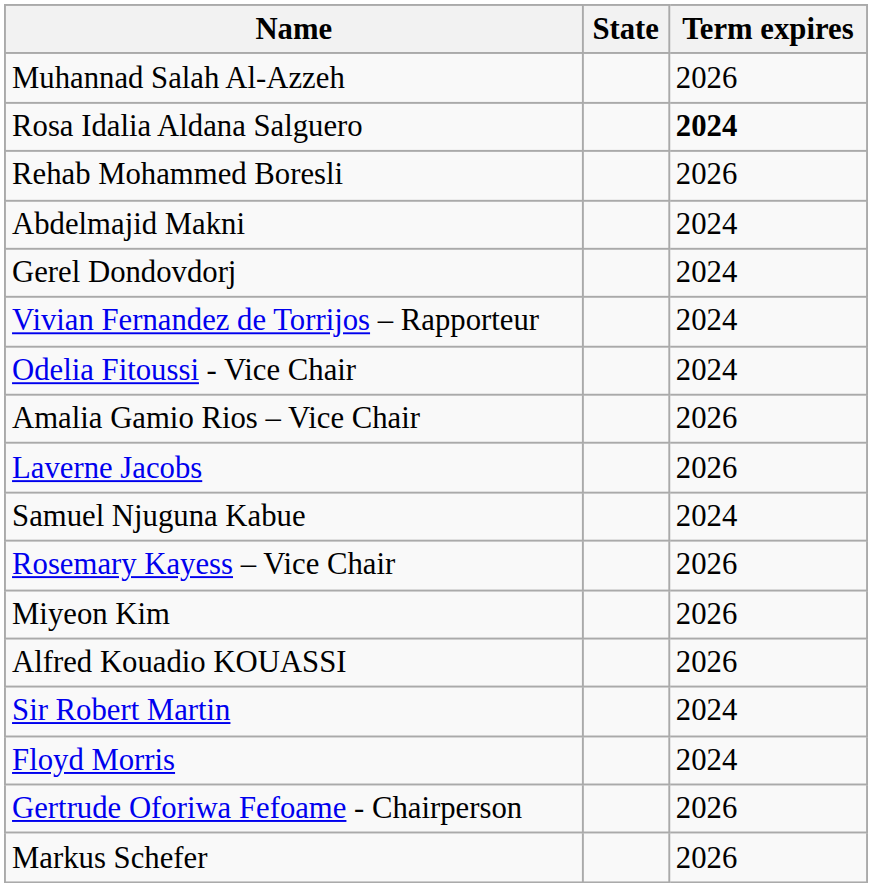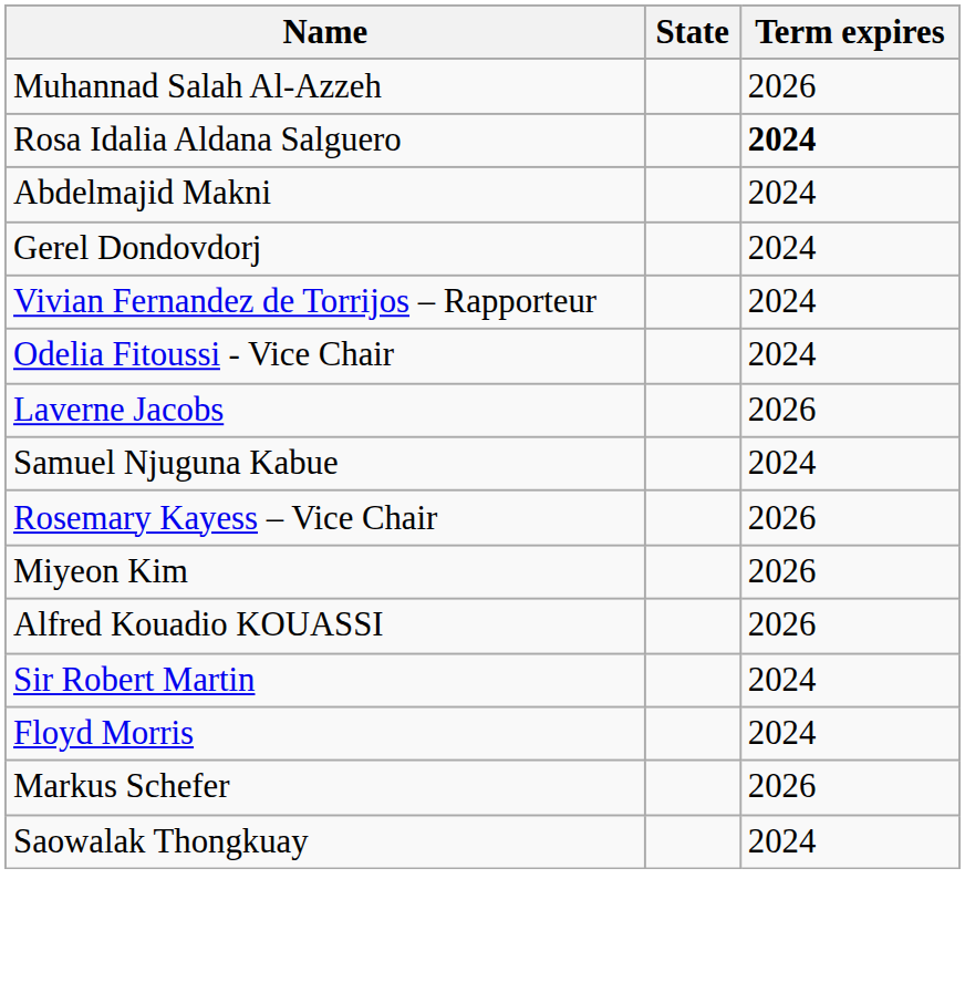- row: Rehab Mohammed Boresli | 2026
- row: Amalia Gamio Rios – Vice Chair | 2026
- row: Gertrude Oforiwa Fefoame - Chairperson | 2026
+ row: Saowalak Thongkuay | 2024
